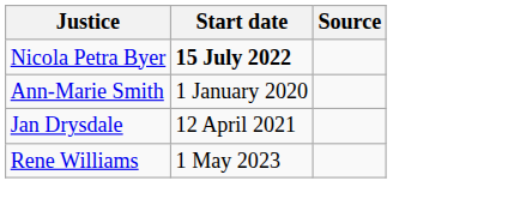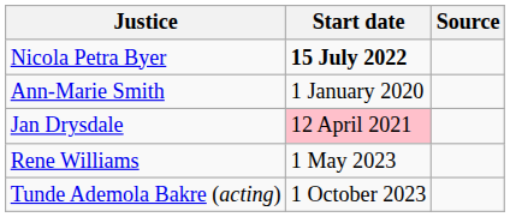Jan Drysdale | Start date: no background -> pink background
+ row: Tunde Ademola Bakre (acting) | 1 October 2023
